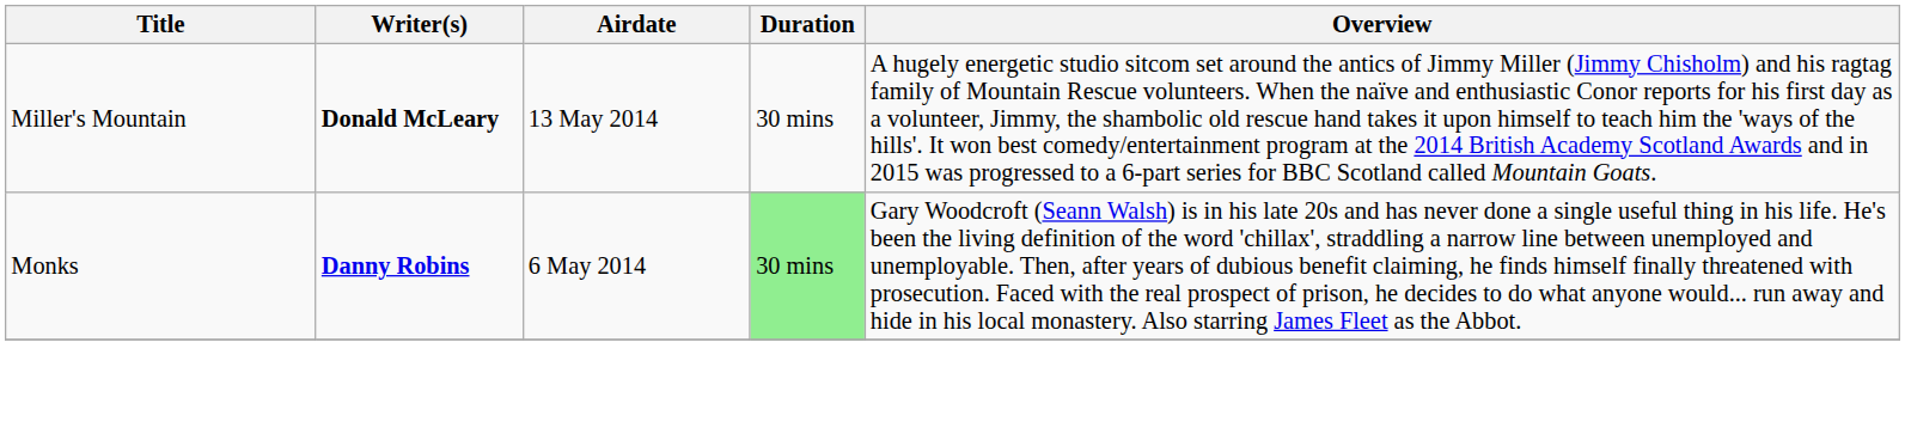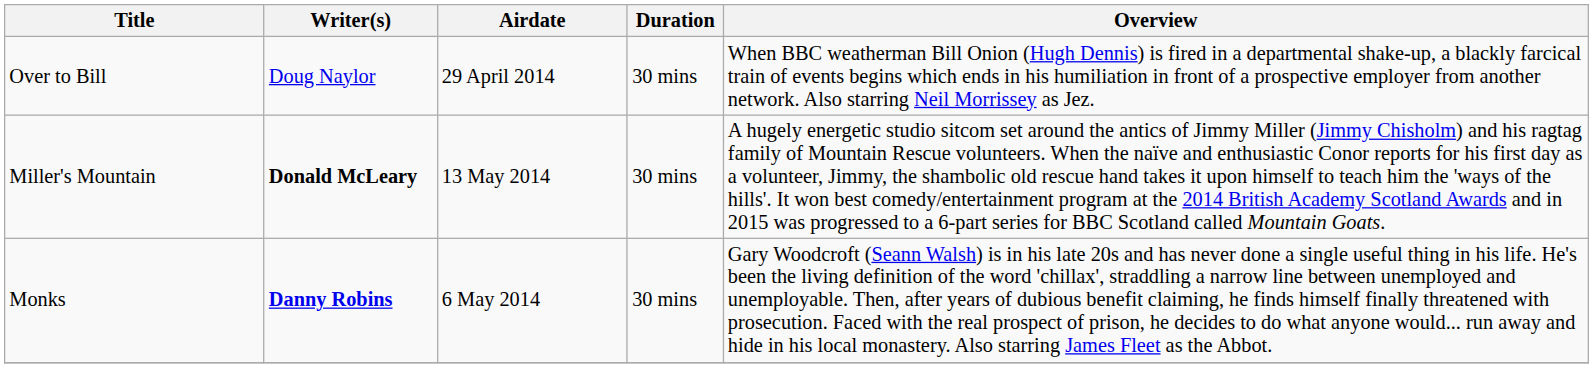+ row: Over to Bill | Doug Naylor | 29 April 2014 | 30 mins | When BBC weatherman Bill Onion (Hugh Dennis) is fired in a departmental shake-up, a blackly farcical train of events begins which ends in his humiliation in front of a prospective employer from another network. Also starring Neil Morrissey as Jez.
Monks | Duration: lightgreen background -> no background
